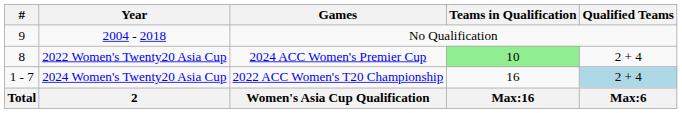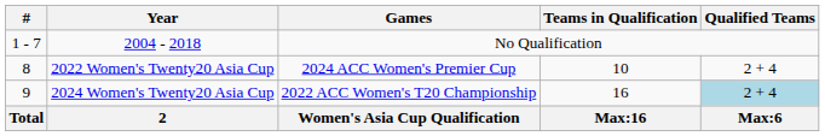2004 - 2018 | #: 9 -> 1 - 7
2022 Women's Twenty20 Asia Cup | Teams in Qualification: lightgreen background -> no background
2024 Women's Twenty20 Asia Cup | #: 1 - 7 -> 9
